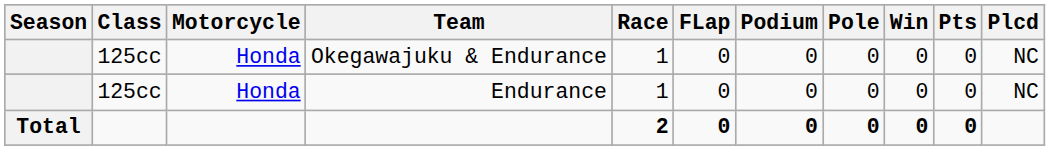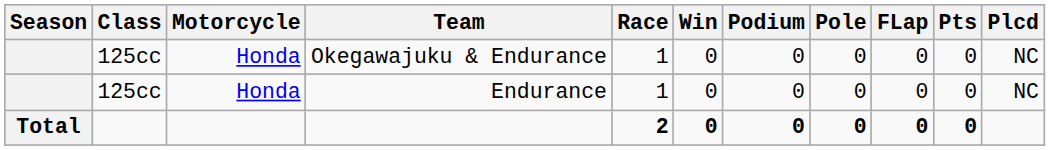columns swapped: Win <-> FLap
